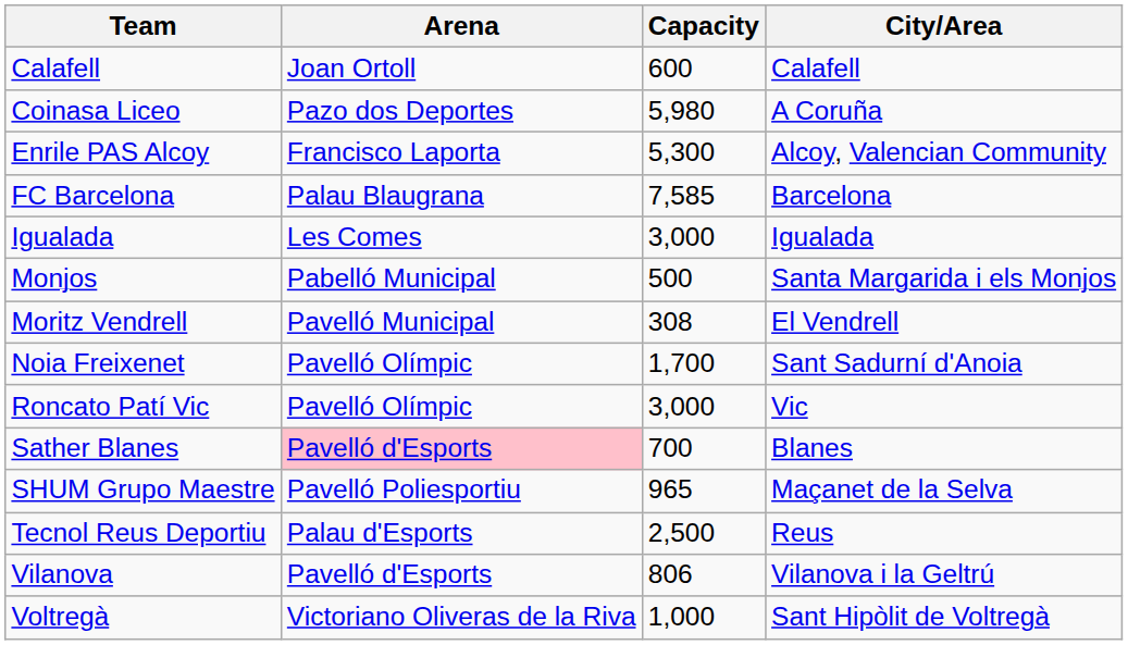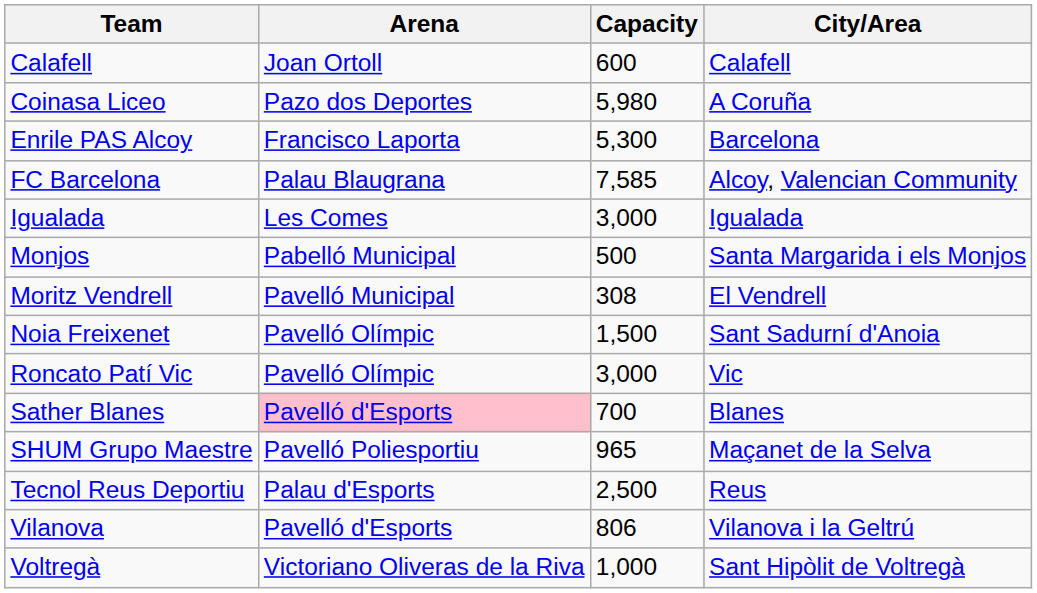Enrile PAS Alcoy | City/Area: Alcoy, Valencian Community -> Barcelona
FC Barcelona | City/Area: Barcelona -> Alcoy, Valencian Community
Noia Freixenet | Capacity: 1,700 -> 1,500
